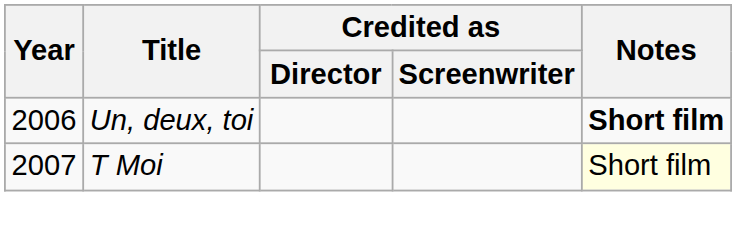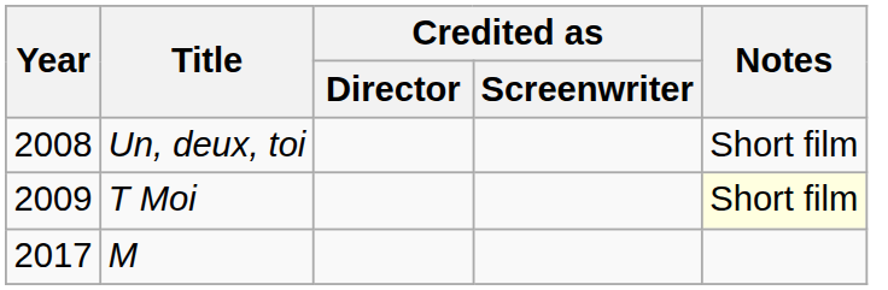Un, deux, toi | Year: 2006 -> 2008
Un, deux, toi | Notes: bold -> normal
T Moi | Year: 2007 -> 2009
+ row: 2017 | M
